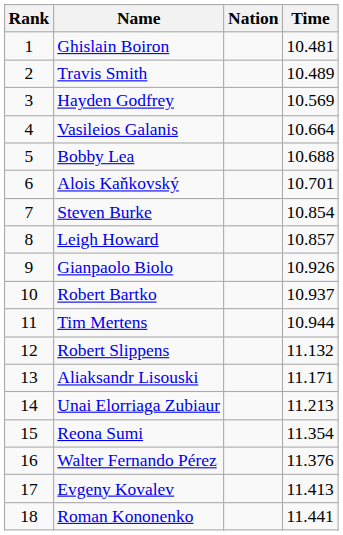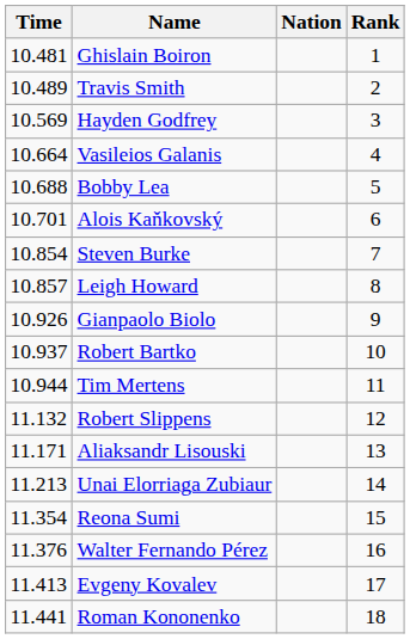columns swapped: Rank <-> Time
